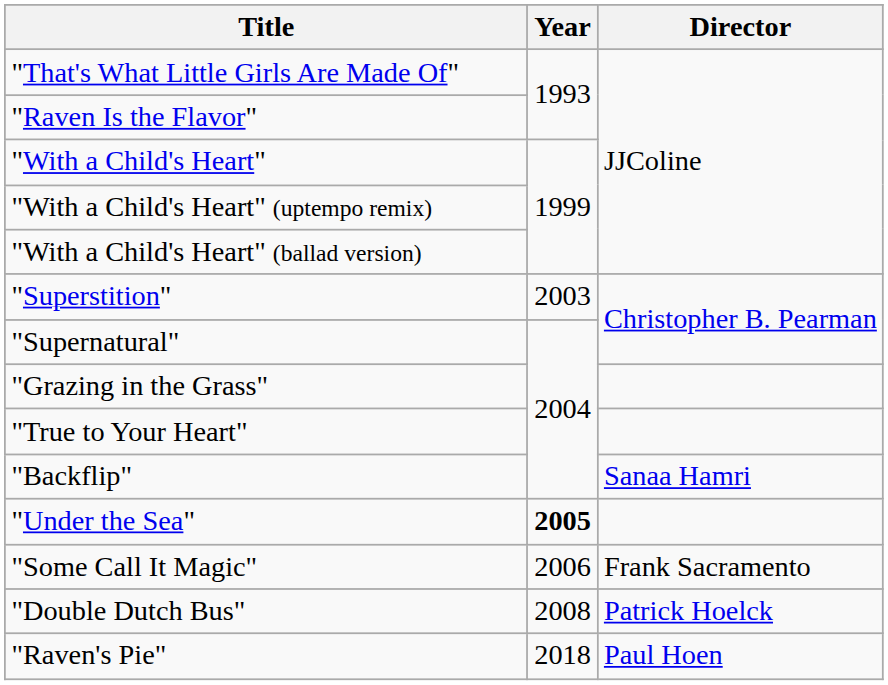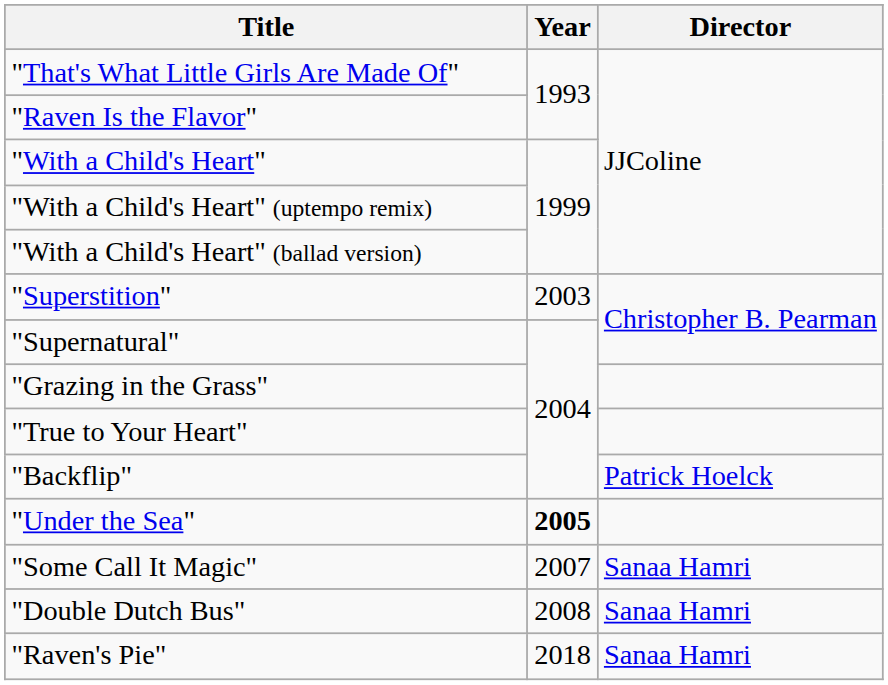"Backflip" | Director: Sanaa Hamri -> Patrick Hoelck
"Some Call It Magic" | Year: 2006 -> 2007
"Some Call It Magic" | Director: Frank Sacramento -> Sanaa Hamri
"Double Dutch Bus" | Director: Patrick Hoelck -> Sanaa Hamri
"Raven's Pie" | Director: Paul Hoen -> Sanaa Hamri
